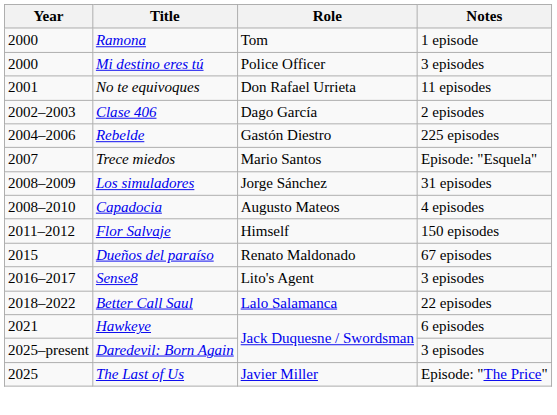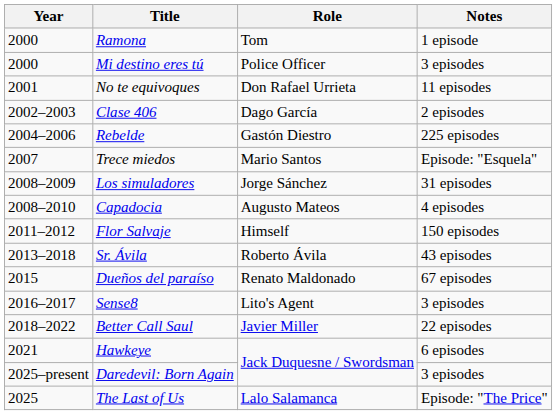+ row: 2013–2018 | Sr. Ávila | Roberto Ávila | 43 episodes
Better Call Saul | Role: Lalo Salamanca -> Javier Miller
The Last of Us | Role: Javier Miller -> Lalo Salamanca
